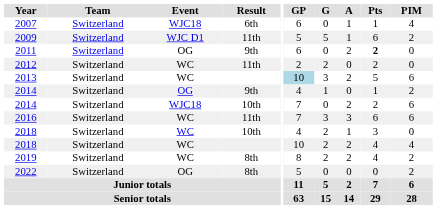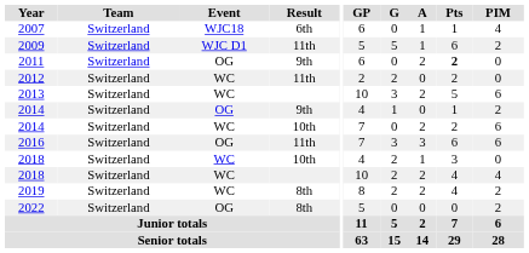2013 | GP: lightblue background -> no background
2014 / 10th | Event: WJC18 -> WC
2016 | Event: WC -> OG
